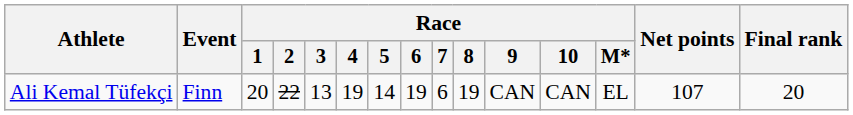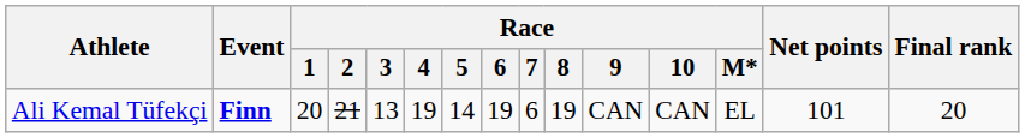Ali Kemal Tüfekçi | Event: normal -> bold
Ali Kemal Tüfekçi | Race / 2: 22 -> 21
Ali Kemal Tüfekçi | Net points: 107 -> 101
